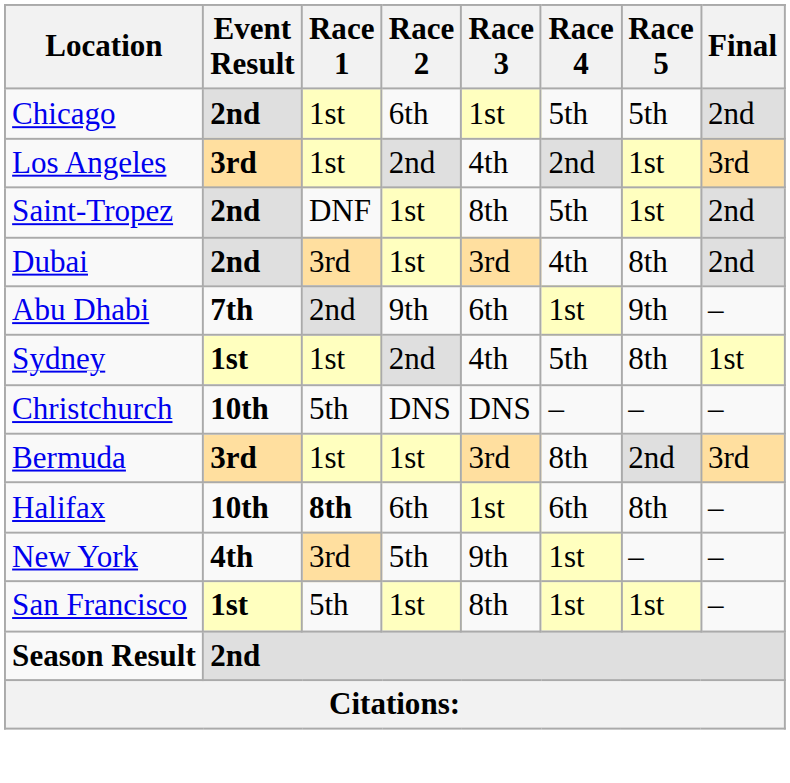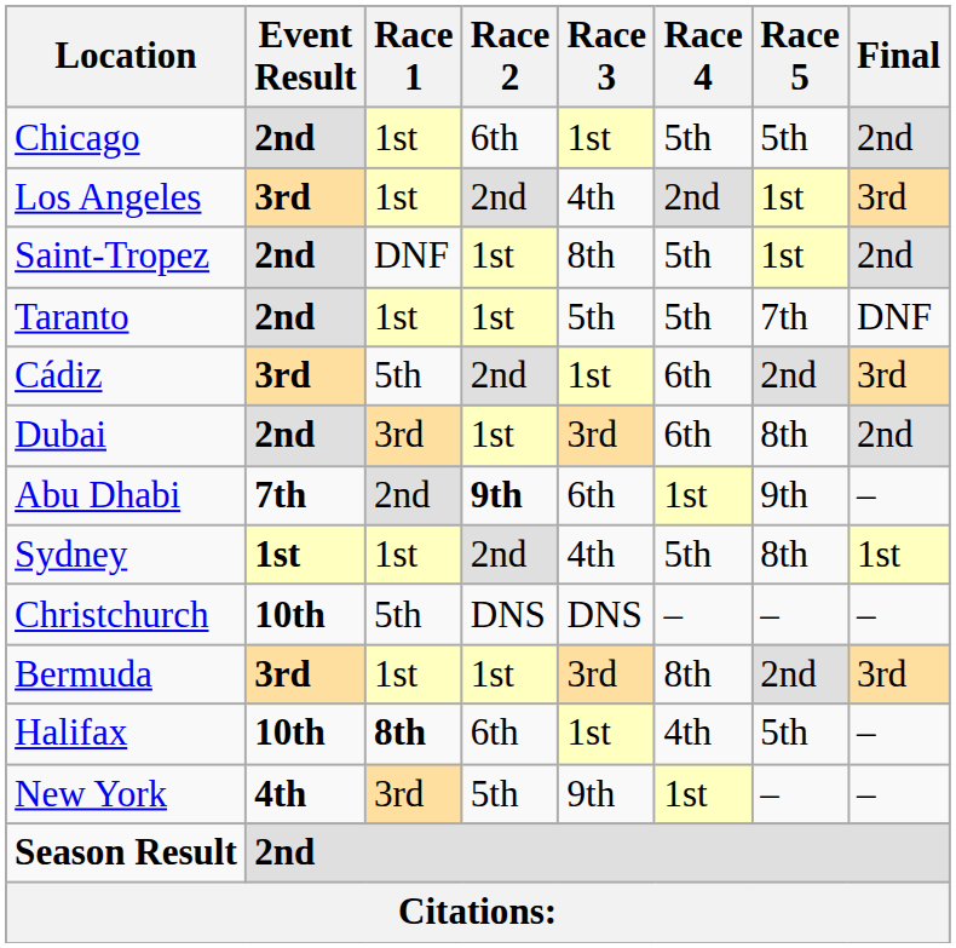+ row: Taranto | 2nd | 1st | 1st | 5th | 5th | 7th | DNF
+ row: Cádiz | 3rd | 5th | 2nd | 1st | 6th | 2nd | 3rd
Dubai | Race 4: 4th -> 6th
Abu Dhabi | Race 2: normal -> bold
Halifax | Race 4: 6th -> 4th
Halifax | Race 5: 8th -> 5th
- row: San Francisco | 1st | 5th | 1st | 8th | 1st | 1st | –
